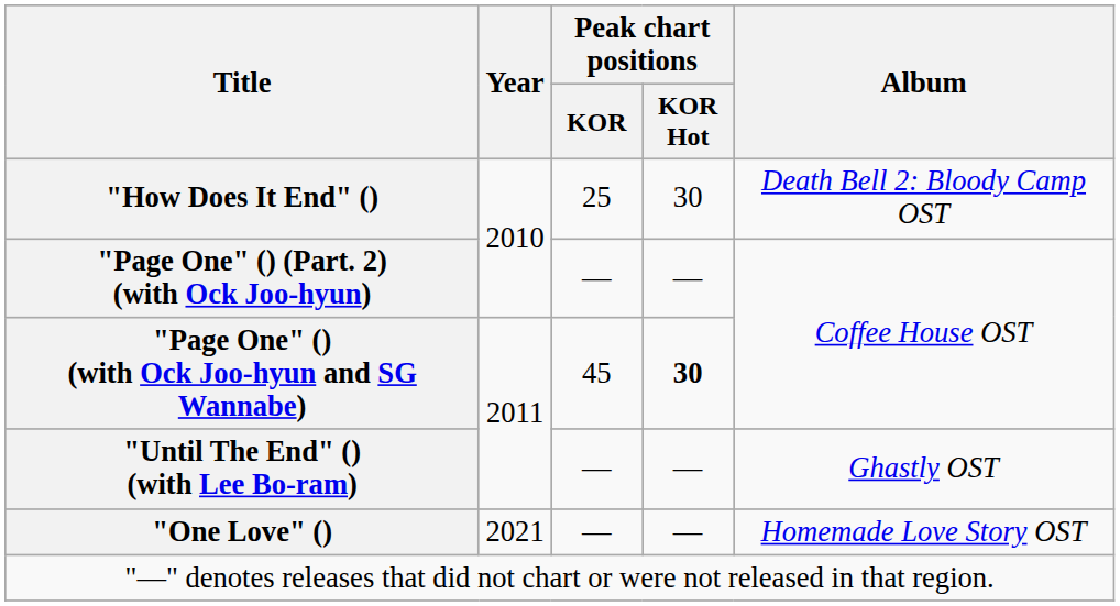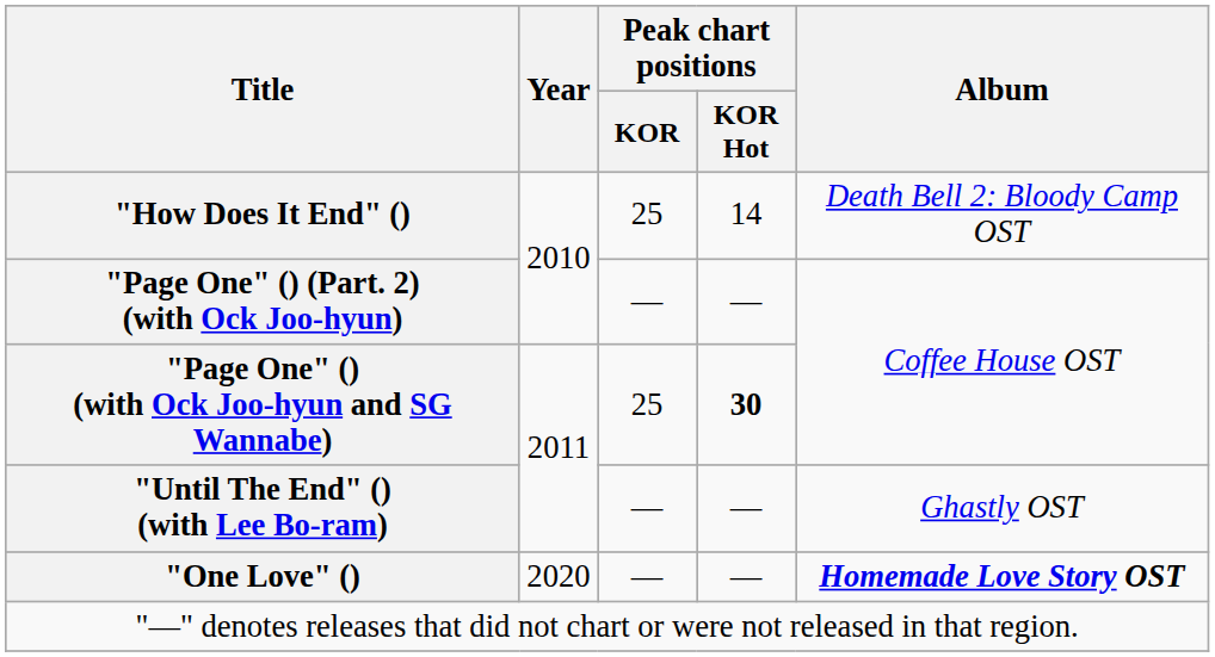"How Does It End" () | Peak chart positions / KOR Hot: 30 -> 14
"Page One" () (with Ock Joo-hyun and SG Wannabe) | Peak chart positions / KOR: 45 -> 25
"One Love" () | Year: 2021 -> 2020
"One Love" () | Album: normal -> bold
